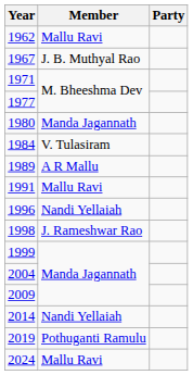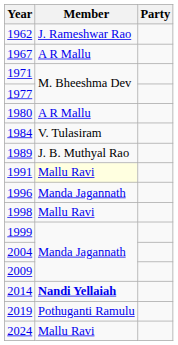1962 | Member: Mallu Ravi -> J. Rameshwar Rao
1967 | Member: J. B. Muthyal Rao -> A R Mallu
1980 | Member: Manda Jagannath -> A R Mallu
1989 | Member: A R Mallu -> J. B. Muthyal Rao
1991 | Member: no background -> lightyellow background
1996 | Member: Nandi Yellaiah -> Manda Jagannath
1998 | Member: J. Rameshwar Rao -> Mallu Ravi
2014 | Member: normal -> bold
